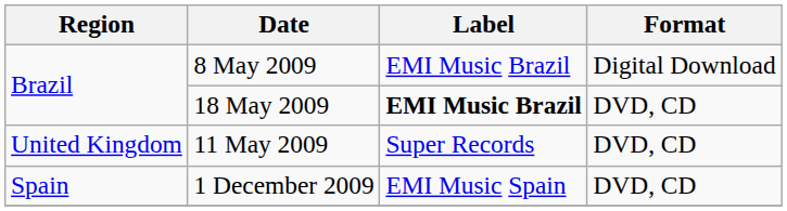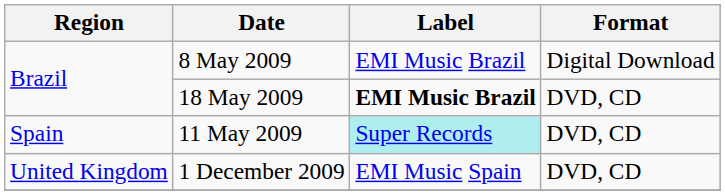11 May 2009 | Region: United Kingdom -> Spain
11 May 2009 | Label: no background -> paleturquoise background
1 December 2009 | Region: Spain -> United Kingdom
